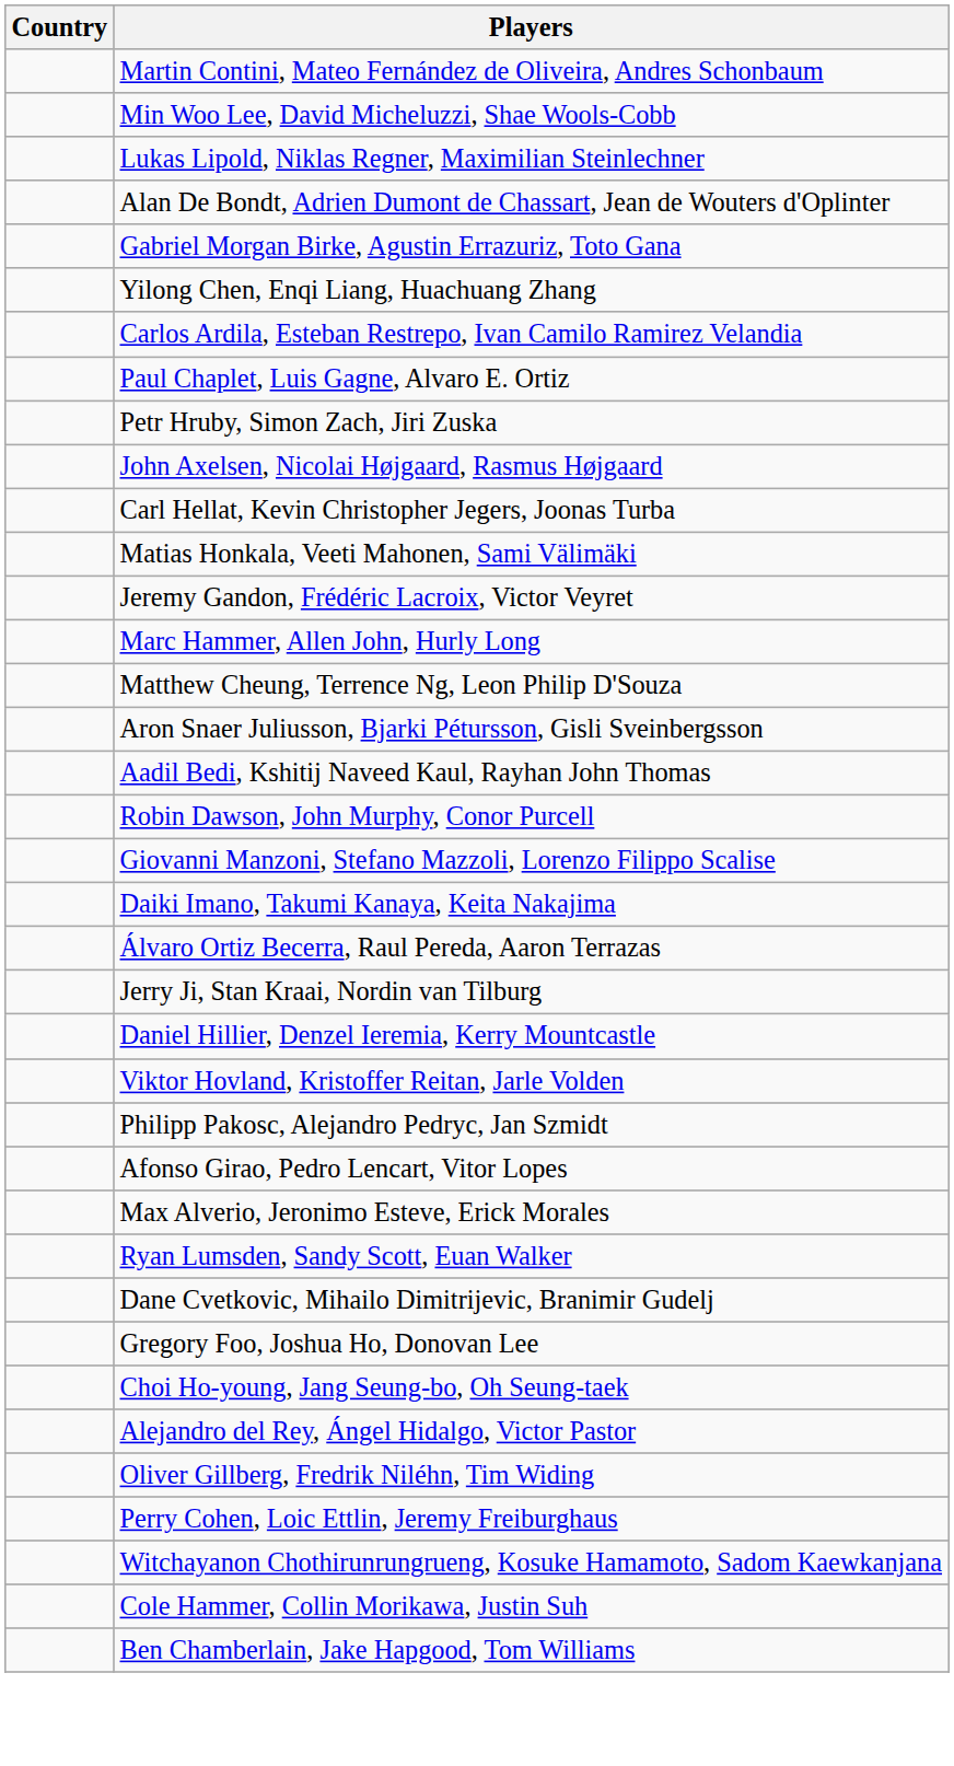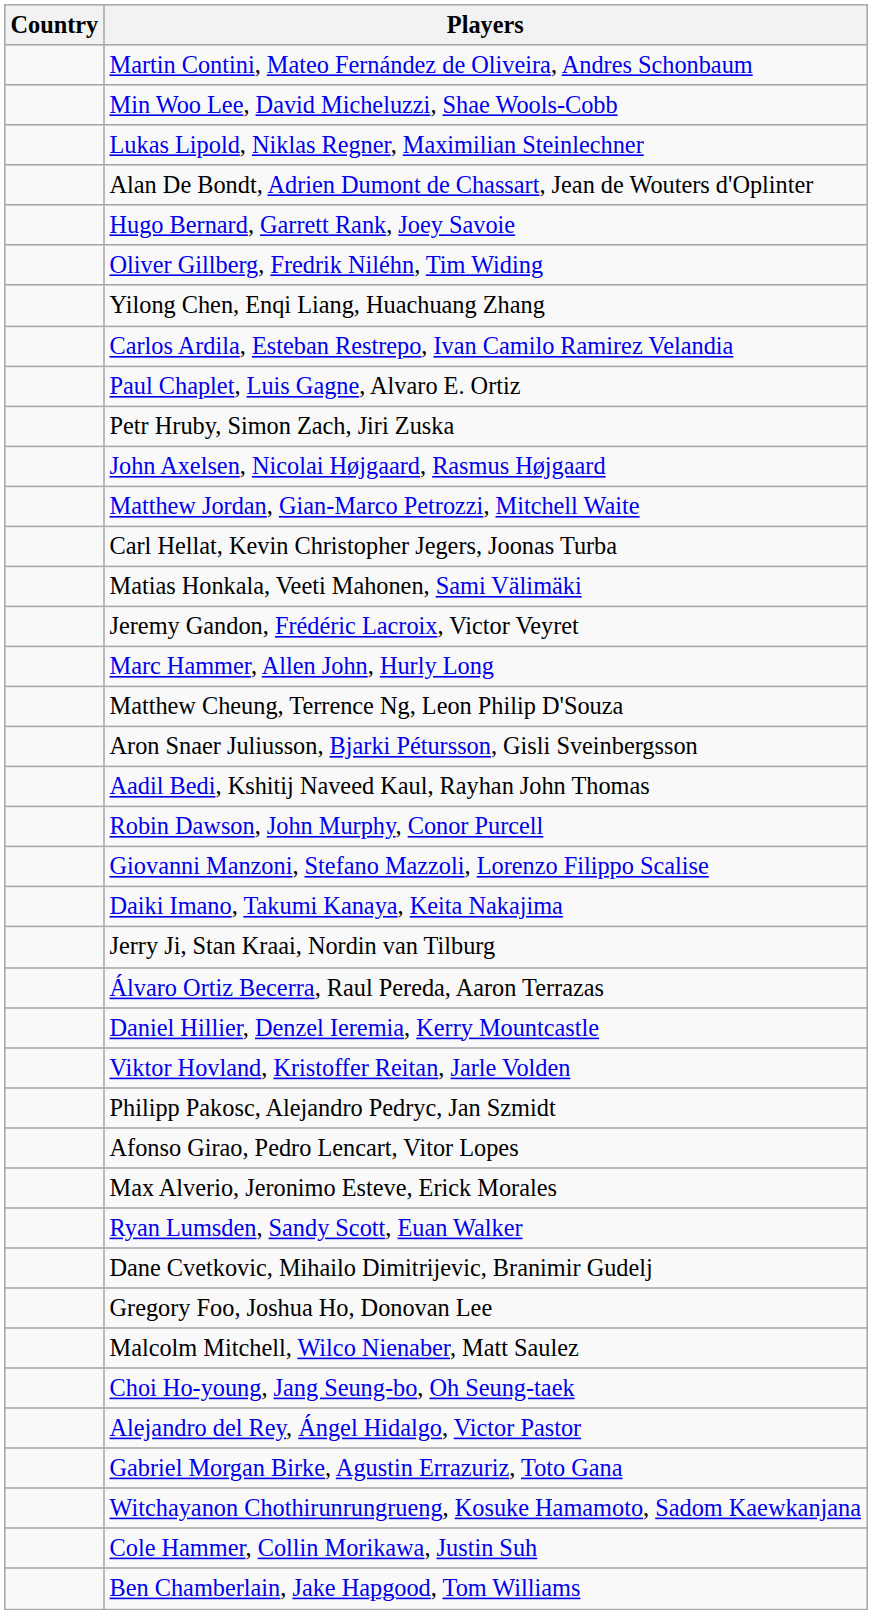+ row: Hugo Bernard, Garrett Rank, Joey Savoie
rows swapped: Gabriel Morgan Birke, Agustin Errazuriz, Toto Gana <-> Oliver Gillberg, Fredrik Niléhn, Tim Widing
+ row: Matthew Jordan, Gian-Marco Petrozzi, Mitchell Waite
rows swapped: Álvaro Ortiz Becerra, Raul Pereda, Aaron Terrazas <-> Jerry Ji, Stan Kraai, Nordin van Tilburg
+ row: Malcolm Mitchell, Wilco Nienaber, Matt Saulez
- row: Perry Cohen, Loic Ettlin, Jeremy Freiburghaus
